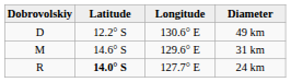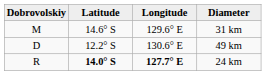rows swapped: 49 km <-> 31 km
24 km | Longitude: normal -> bold
